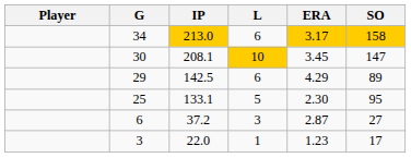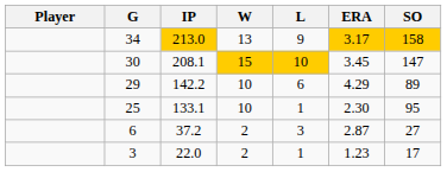+ column: W | 13 | 15 | 10 | 10 | 2 | 2
34 | L: 6 -> 9
29 | IP: 142.5 -> 142.2
25 | L: 5 -> 1
